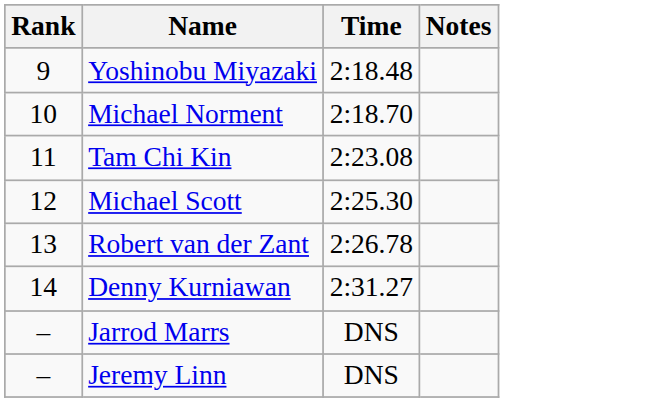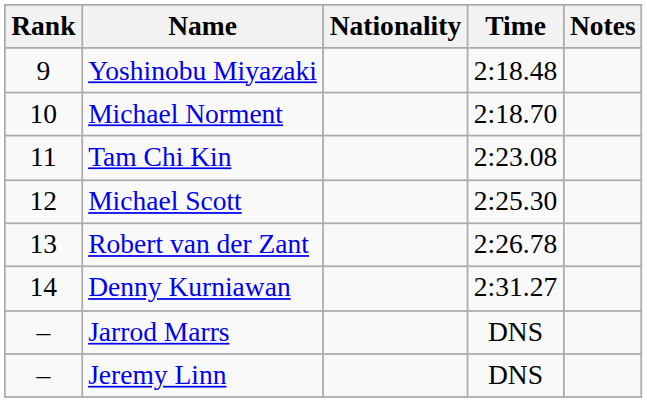+ column: Nationality
